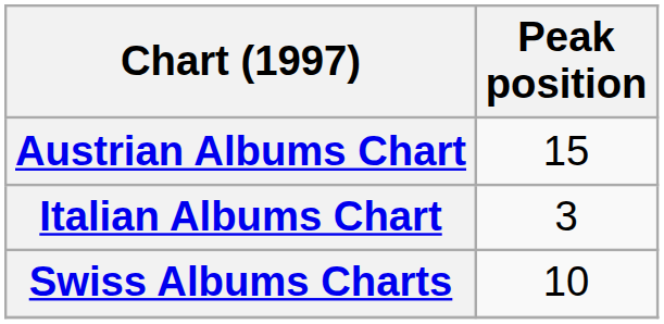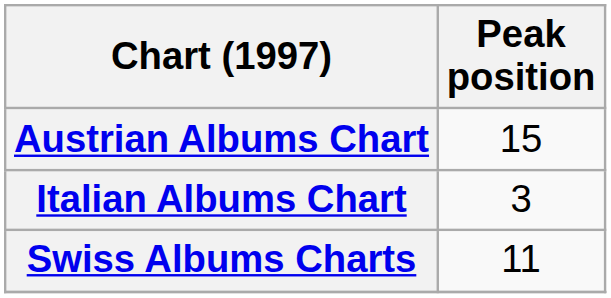Swiss Albums Charts | Peak position: 10 -> 11
